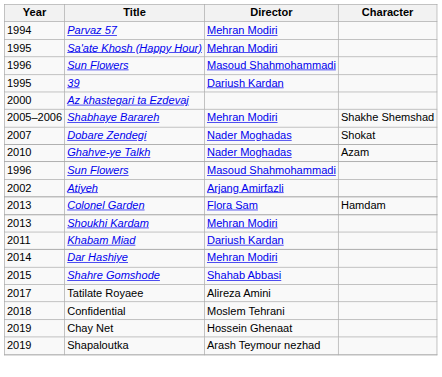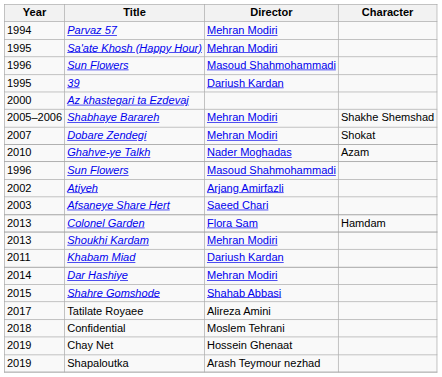Dobare Zendegi | Director: Nader Moghadas -> Mehran Modiri
+ row: 2003 | Afsaneye Share Hert | Saeed Chari
